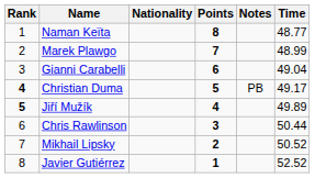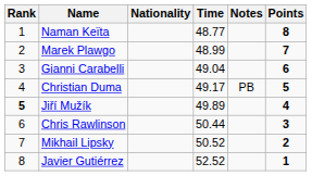columns swapped: Time <-> Points
Christian Duma | Rank: bold -> normal
